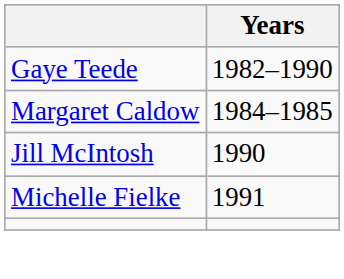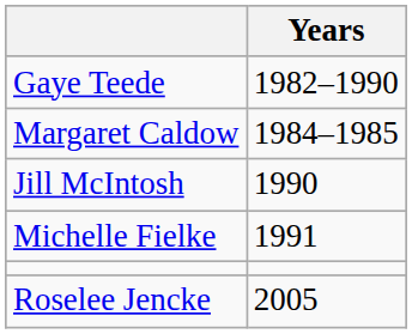+ row: Roselee Jencke | 2005
